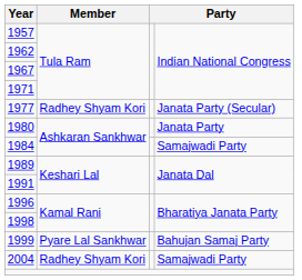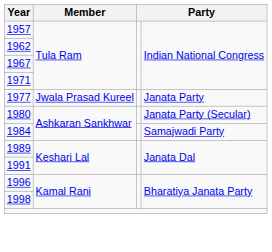1977 | Member: Radhey Shyam Kori -> Jwala Prasad Kureel
1977 | column 4: Janata Party (Secular) -> Janata Party
1980 | column 4: Janata Party -> Janata Party (Secular)
- row: 1999 | Pyare Lal Sankhwar | Bahujan Samaj Party
- row: 2004 | Radhey Shyam Kori | Samajwadi Party
